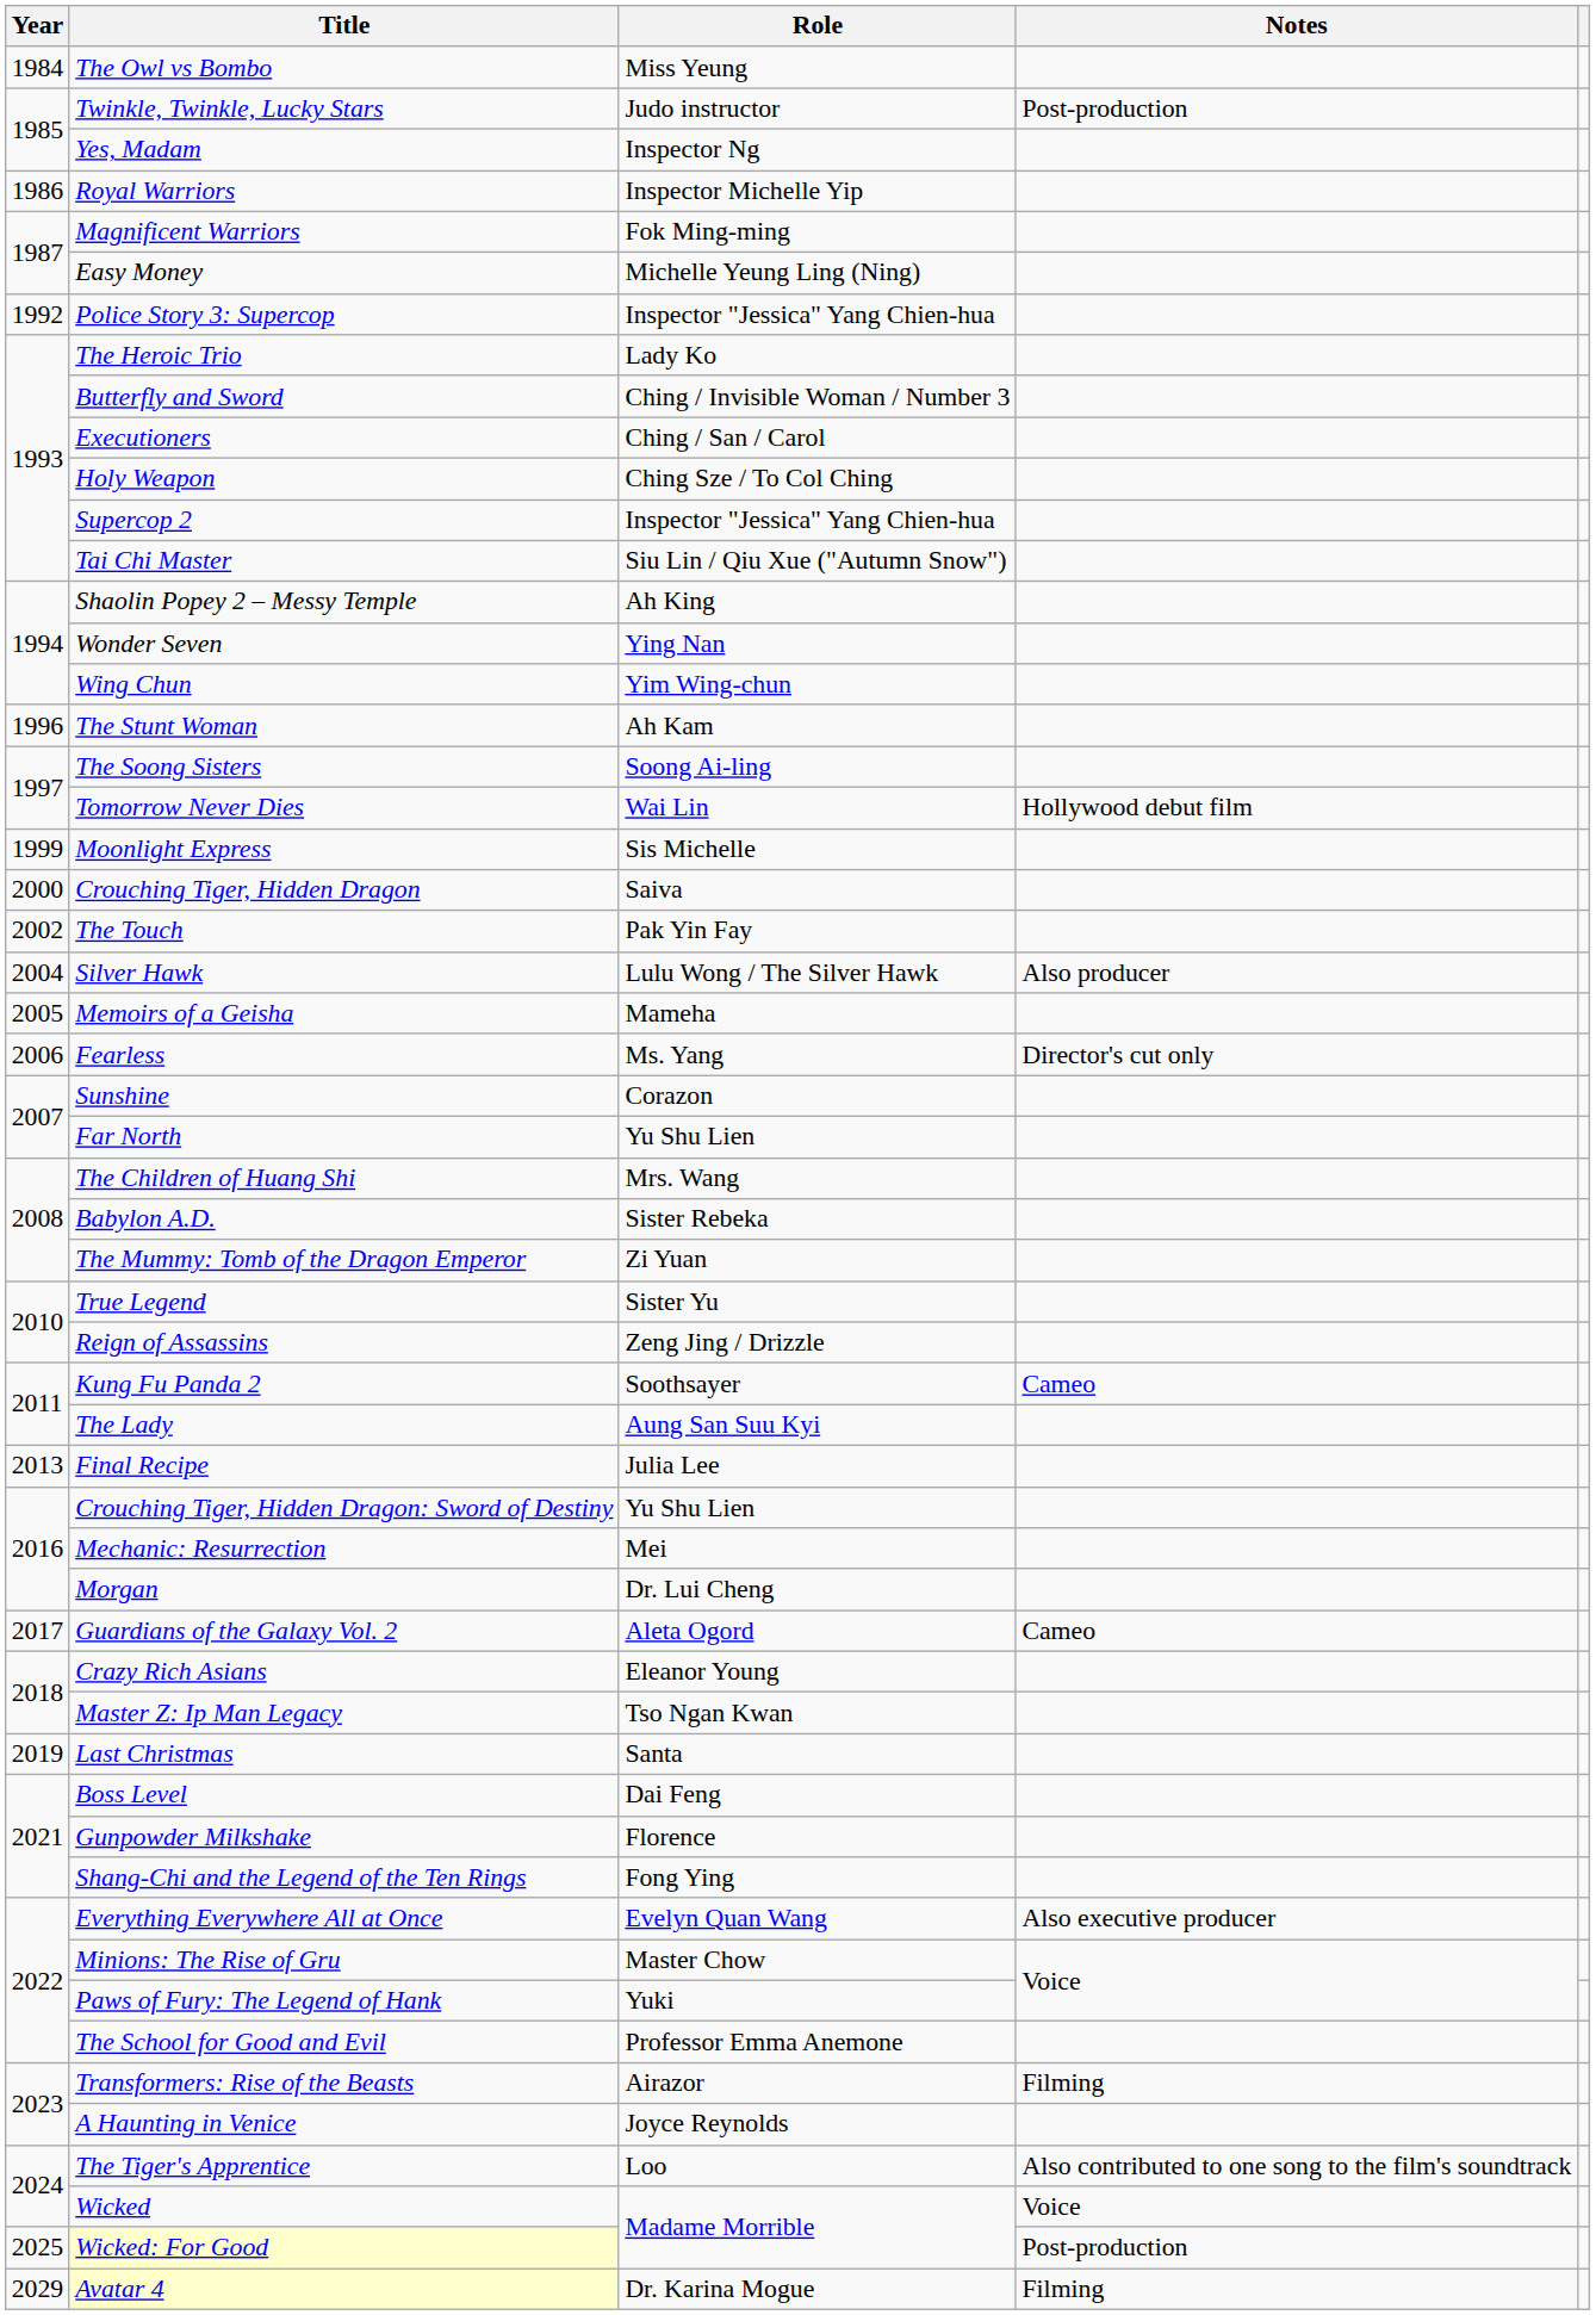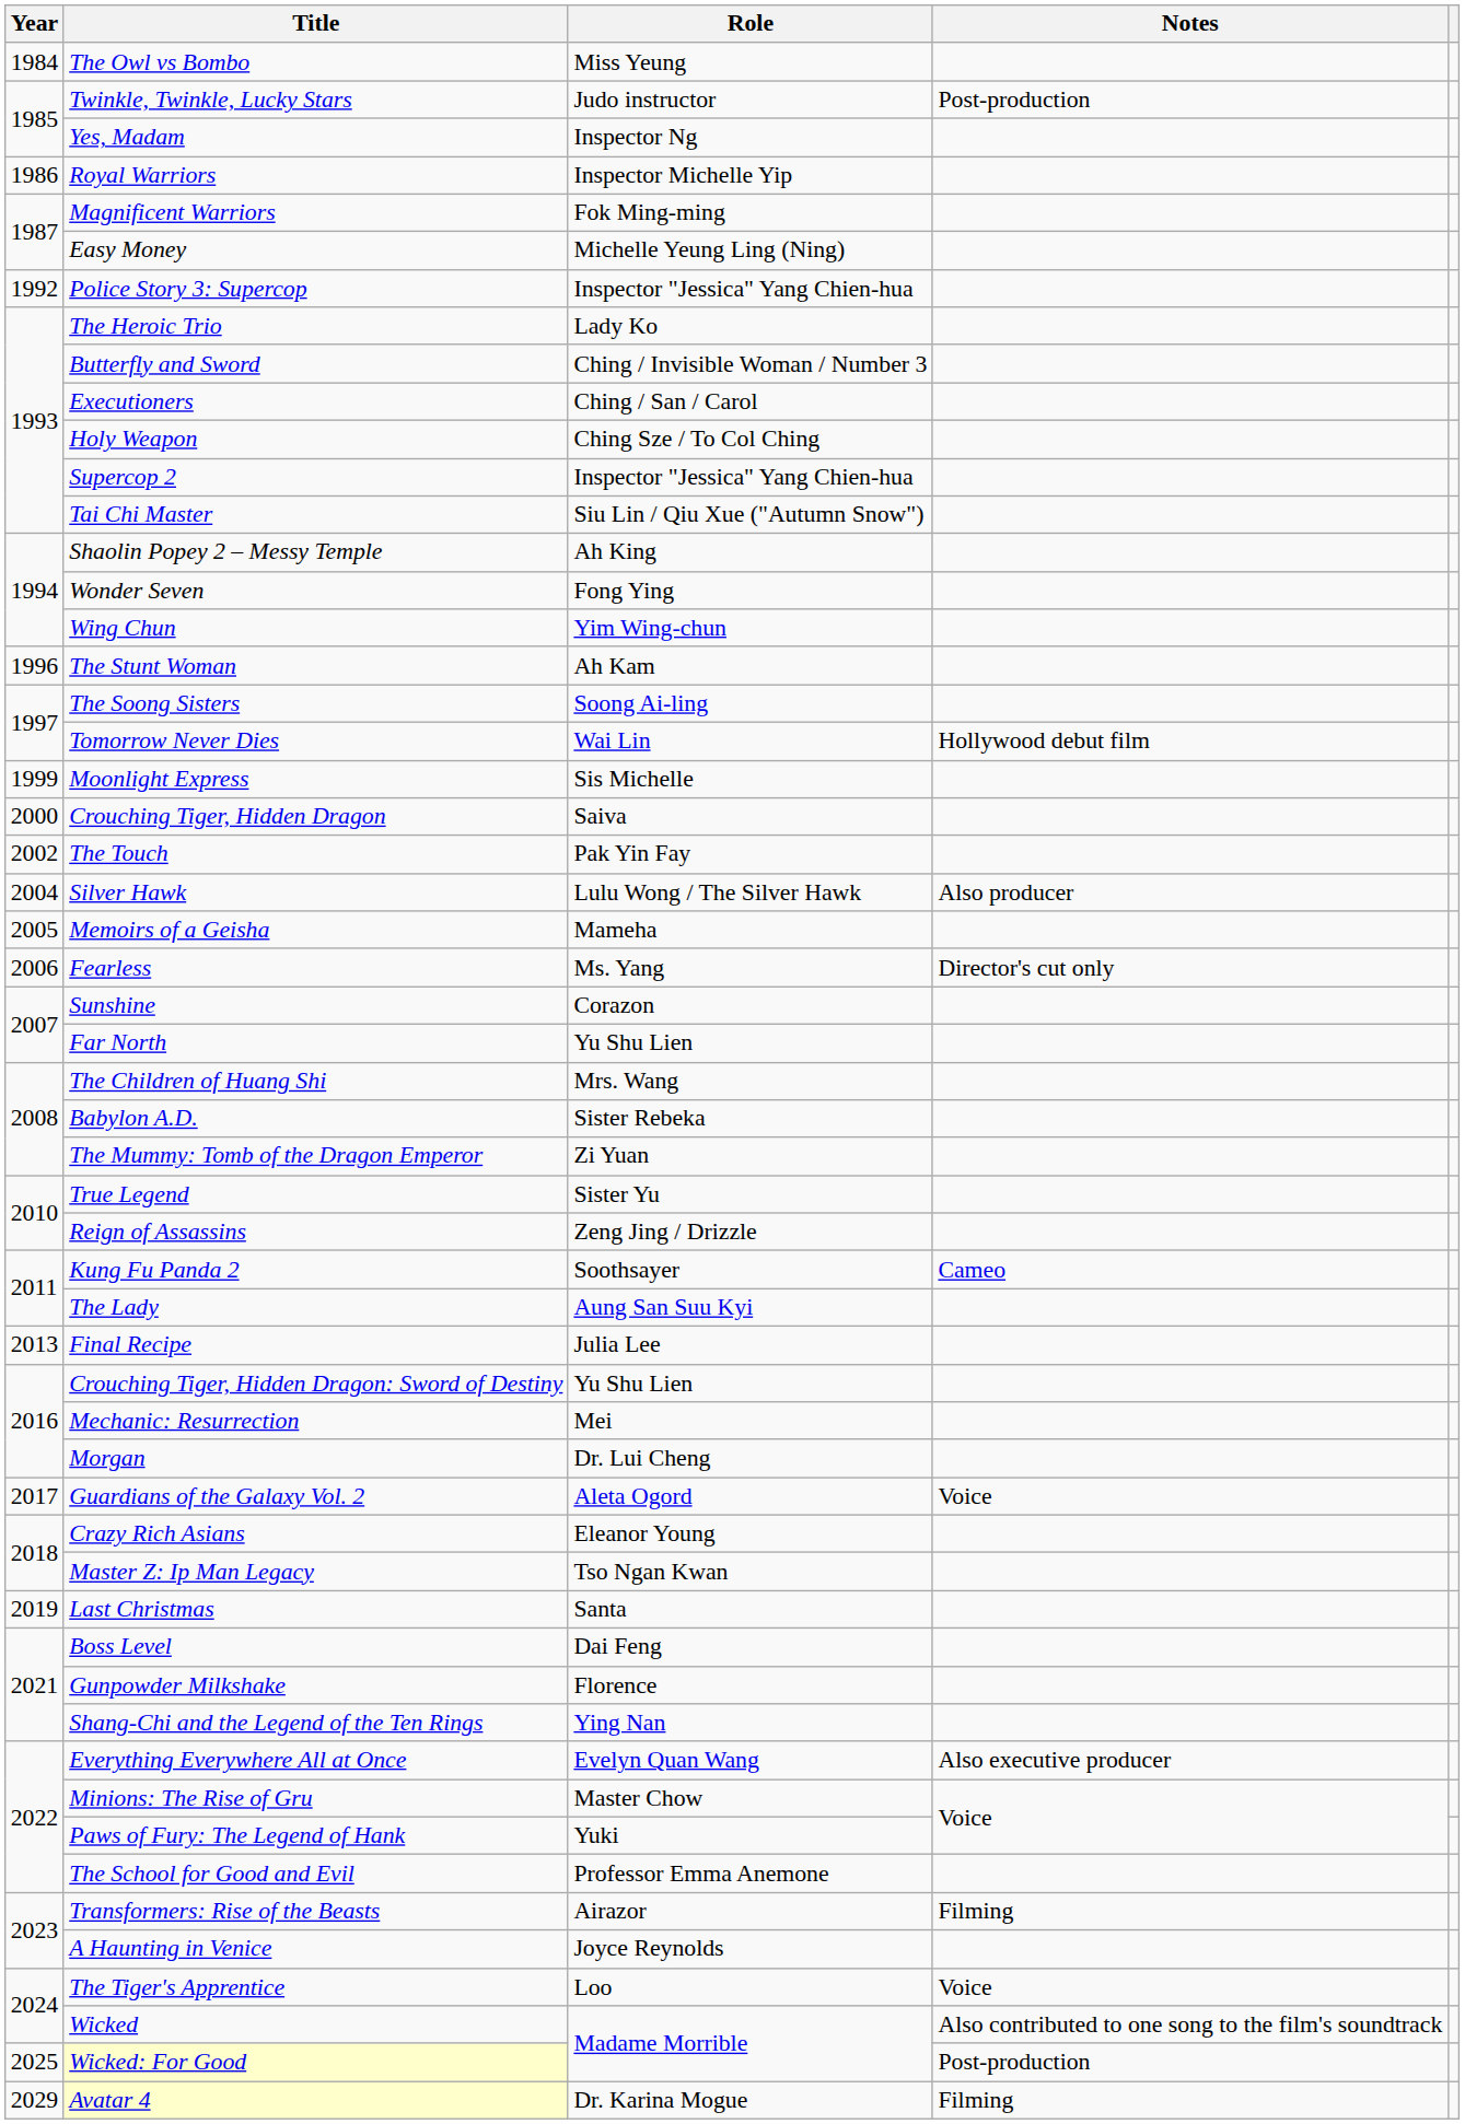Wonder Seven | Role: Ying Nan -> Fong Ying
Guardians of the Galaxy Vol. 2 | Notes: Cameo -> Voice
Shang-Chi and the Legend of the Ten Rings | Role: Fong Ying -> Ying Nan
The Tiger's Apprentice | Notes: Also contributed to one song to the film's soundtrack -> Voice
Wicked | Notes: Voice -> Also contributed to one song to the film's soundtrack
